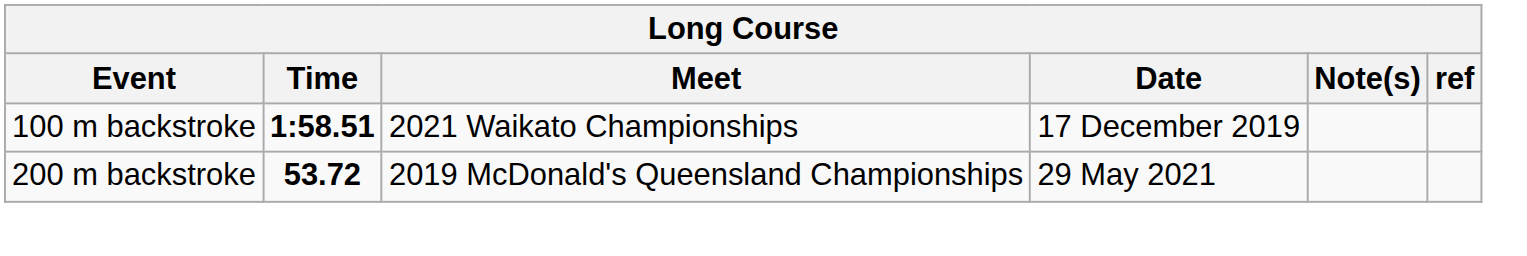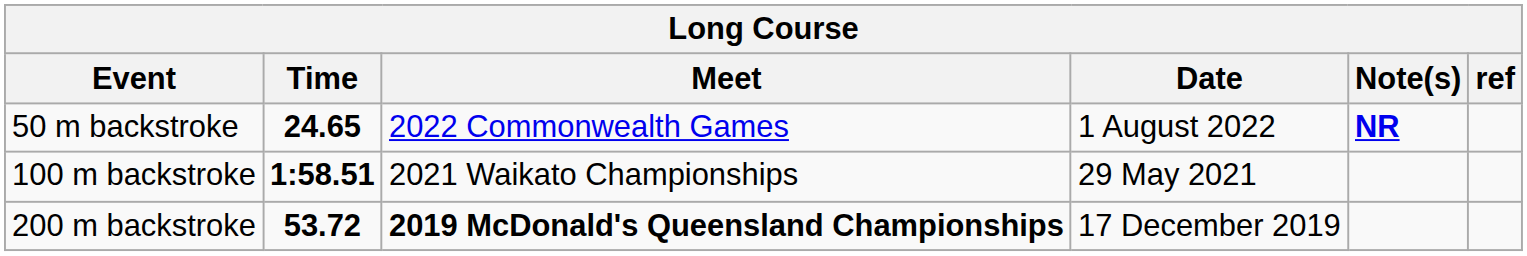+ row: 50 m backstroke | 24.65 | 2022 Commonwealth Games | 1 August 2022 | NR
100 m backstroke | Date: 17 December 2019 -> 29 May 2021
200 m backstroke | Meet: normal -> bold
200 m backstroke | Date: 29 May 2021 -> 17 December 2019
